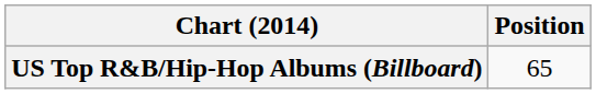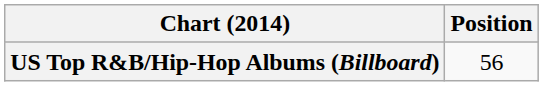US Top R&B/Hip-Hop Albums (Billboard) | Position: 65 -> 56
